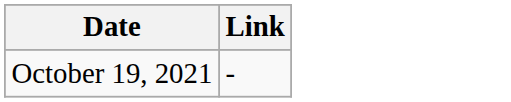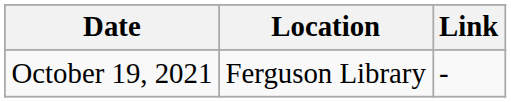+ column: Location | Ferguson Library
